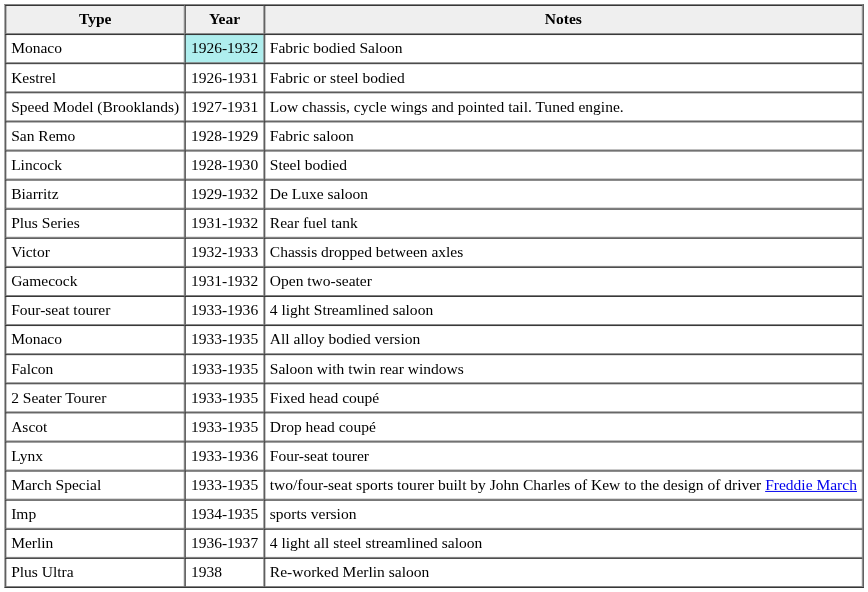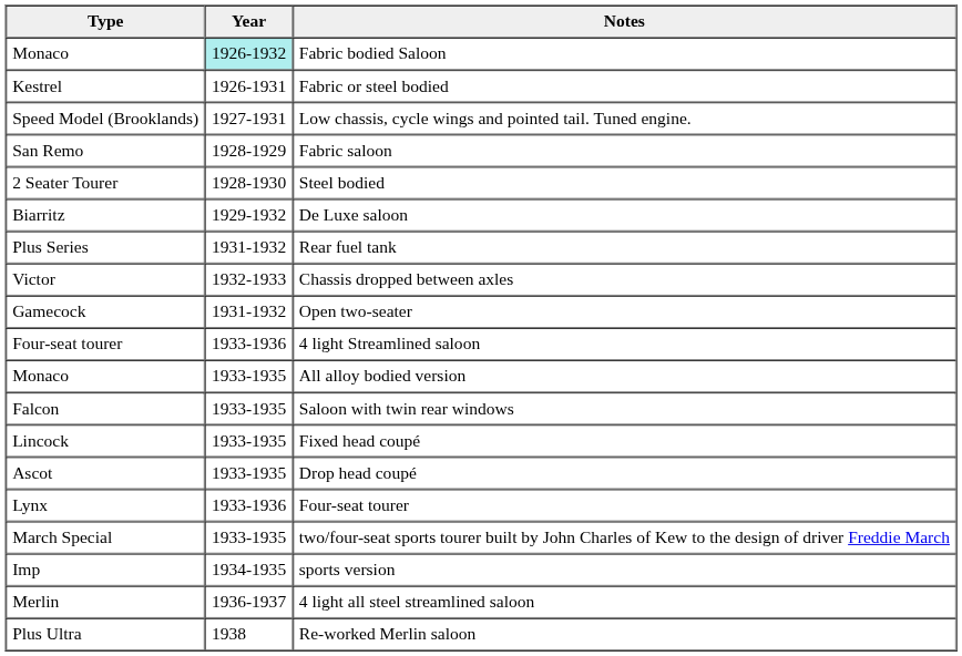Steel bodied | Type: Lincock -> 2 Seater Tourer
Fixed head coupé | Type: 2 Seater Tourer -> Lincock
